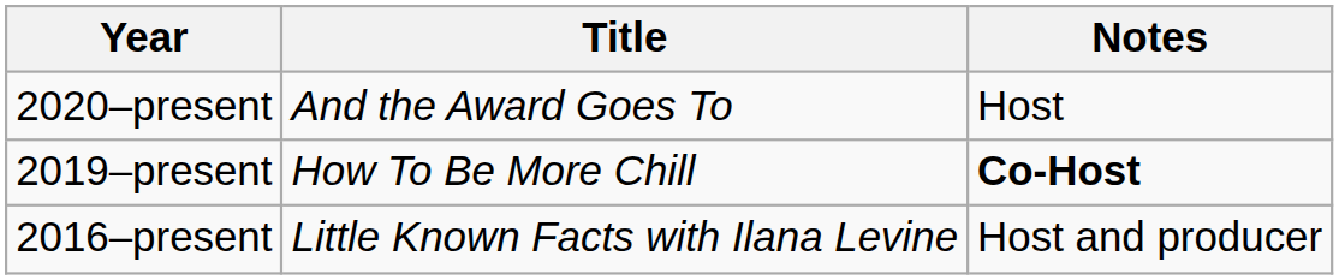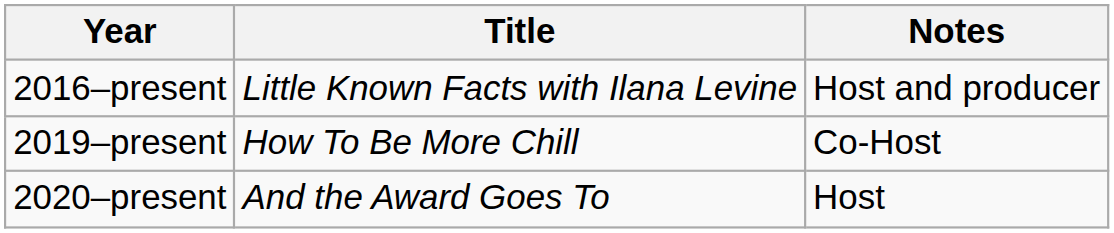rows swapped: 2016–present <-> 2020–present
2019–present | Notes: bold -> normal
